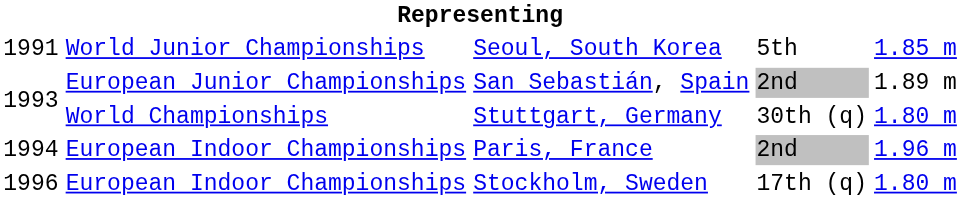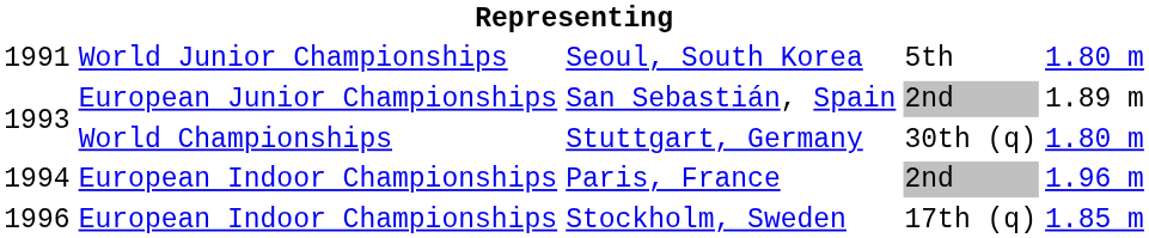Seoul, South Korea | column 5: 1.85 m -> 1.80 m
Stockholm, Sweden | column 5: 1.80 m -> 1.85 m
